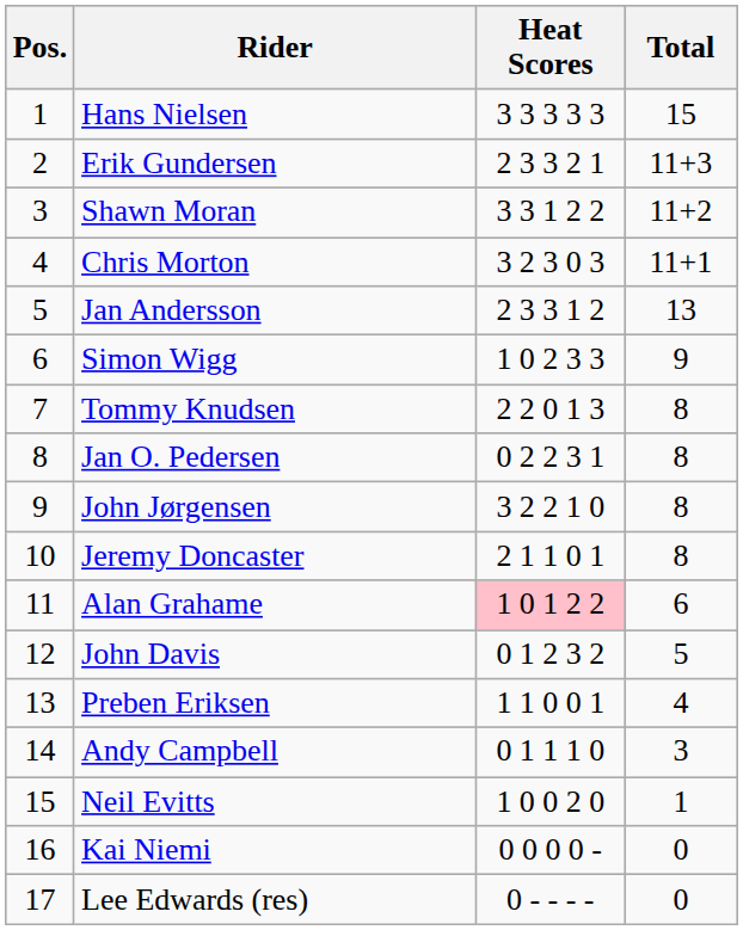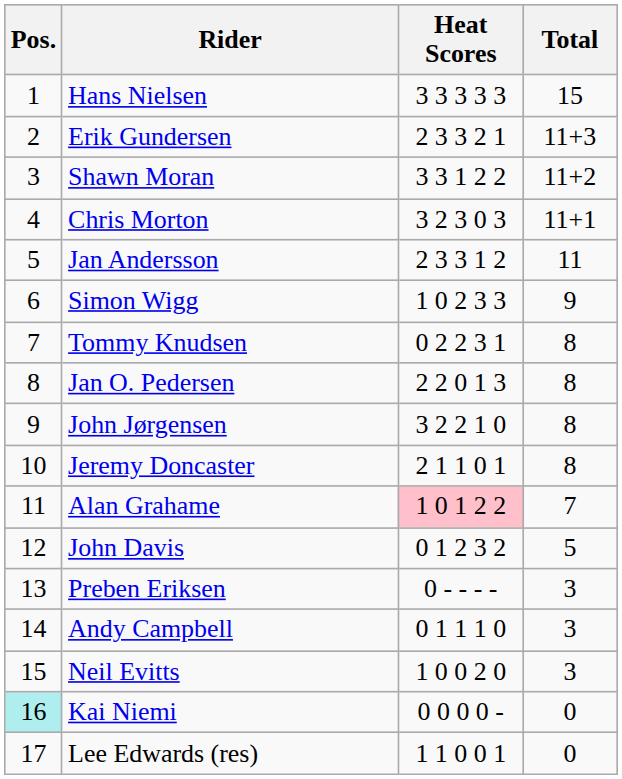Jan Andersson | Total: 13 -> 11
Tommy Knudsen | Heat Scores: 2 2 0 1 3 -> 0 2 2 3 1
Jan O. Pedersen | Heat Scores: 0 2 2 3 1 -> 2 2 0 1 3
Alan Grahame | Total: 6 -> 7
Preben Eriksen | Heat Scores: 1 1 0 0 1 -> 0 - - - -
Preben Eriksen | Total: 4 -> 3
Neil Evitts | Total: 1 -> 3
Kai Niemi | Pos.: no background -> paleturquoise background
Lee Edwards (res) | Heat Scores: 0 - - - - -> 1 1 0 0 1
